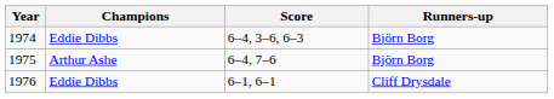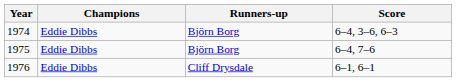columns swapped: Runners-up <-> Score
1975 | Champions: Arthur Ashe -> Eddie Dibbs
